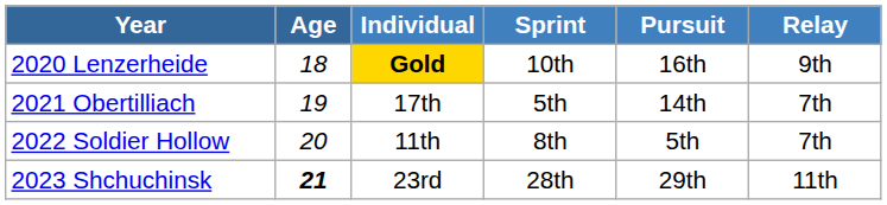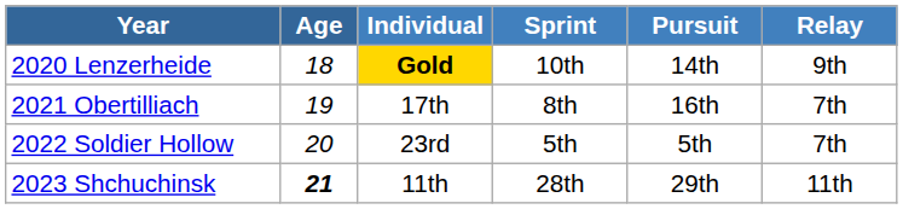2020 Lenzerheide | Pursuit: 16th -> 14th
2021 Obertilliach | Sprint: 5th -> 8th
2021 Obertilliach | Pursuit: 14th -> 16th
2022 Soldier Hollow | Individual: 11th -> 23rd
2022 Soldier Hollow | Sprint: 8th -> 5th
2023 Shchuchinsk | Individual: 23rd -> 11th
